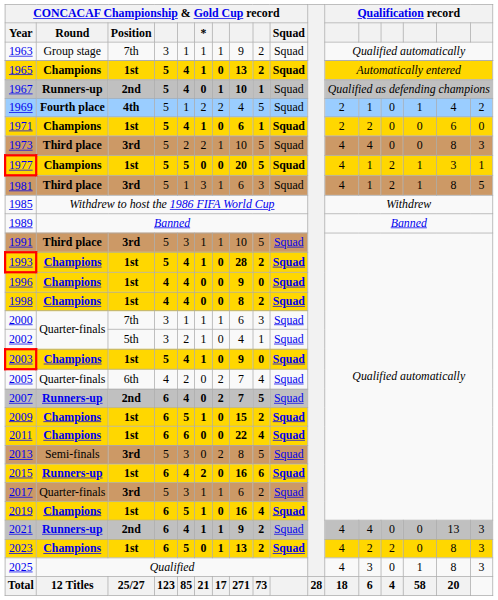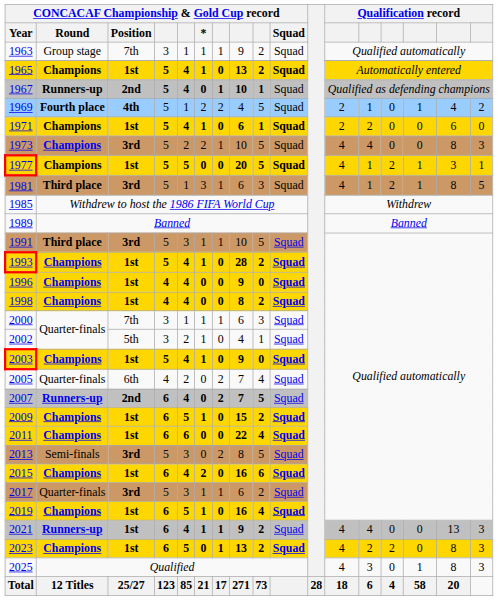1973 | CONCACAF Championship & Gold Cup record / Round: Third place -> Champions
2015 | CONCACAF Championship & Gold Cup record / Round: Runners-up -> Champions
2021 | CONCACAF Championship & Gold Cup record / Position: 2nd -> 1st
